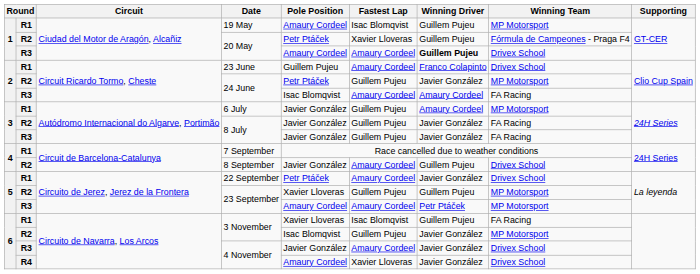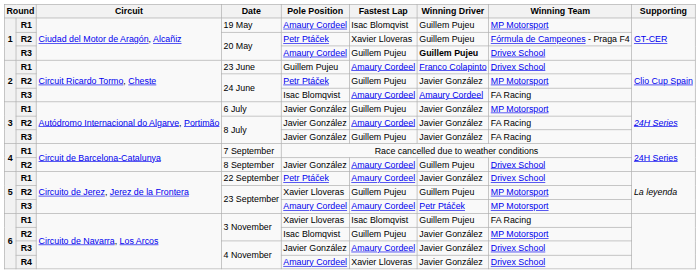R3 / 20 May | Fastest Lap: Amaury Cordeel -> Guillem Pujeu
6 July | Winning Driver: Amaury Cordeel -> Javier González
R2 / 8 July | Fastest Lap: Guillem Pujeu -> Amaury Cordeel
